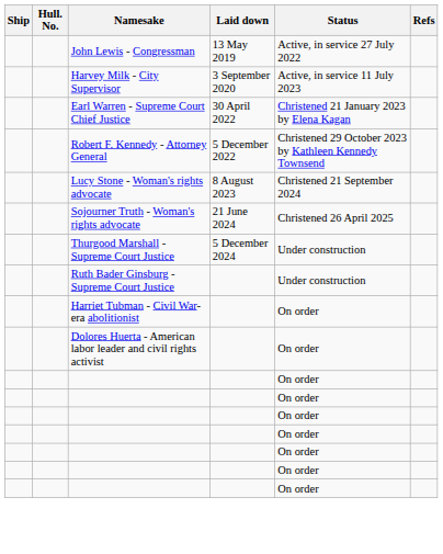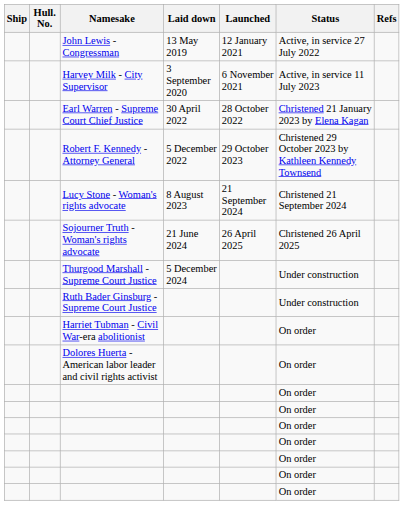+ column: Launched | 12 January 2021 | 6 November 2021 | 28 October 2022 | 29 October 2023 | 21 September 2024 | 26 April 2025
